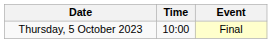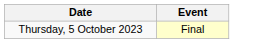- column: Time | 10:00
